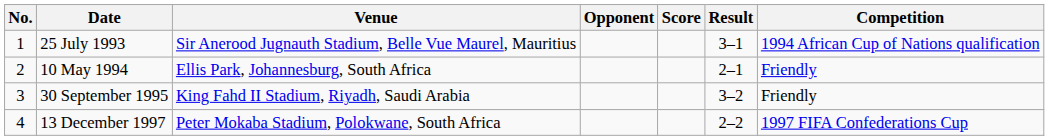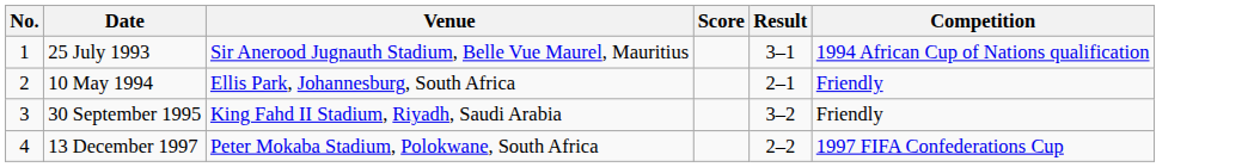- column: Opponent
